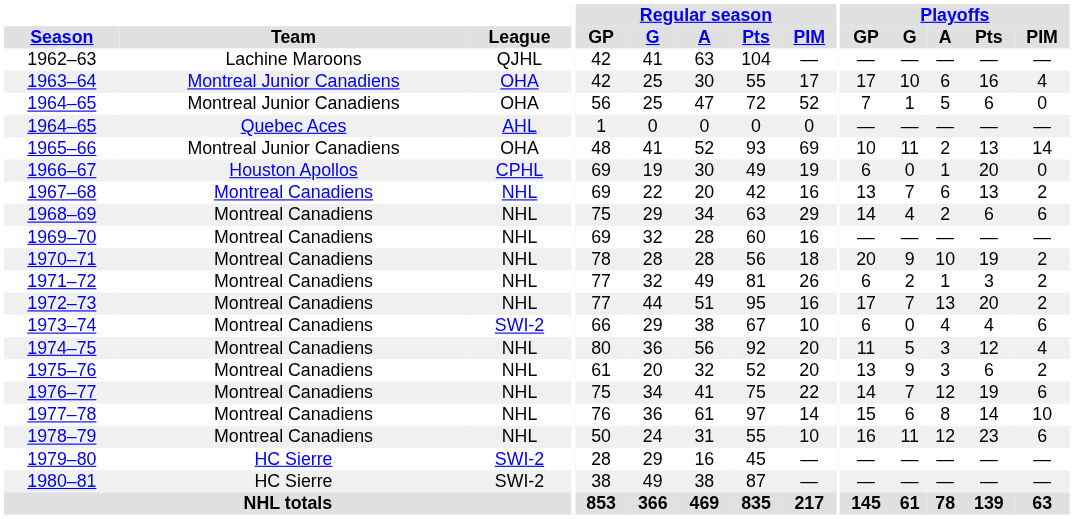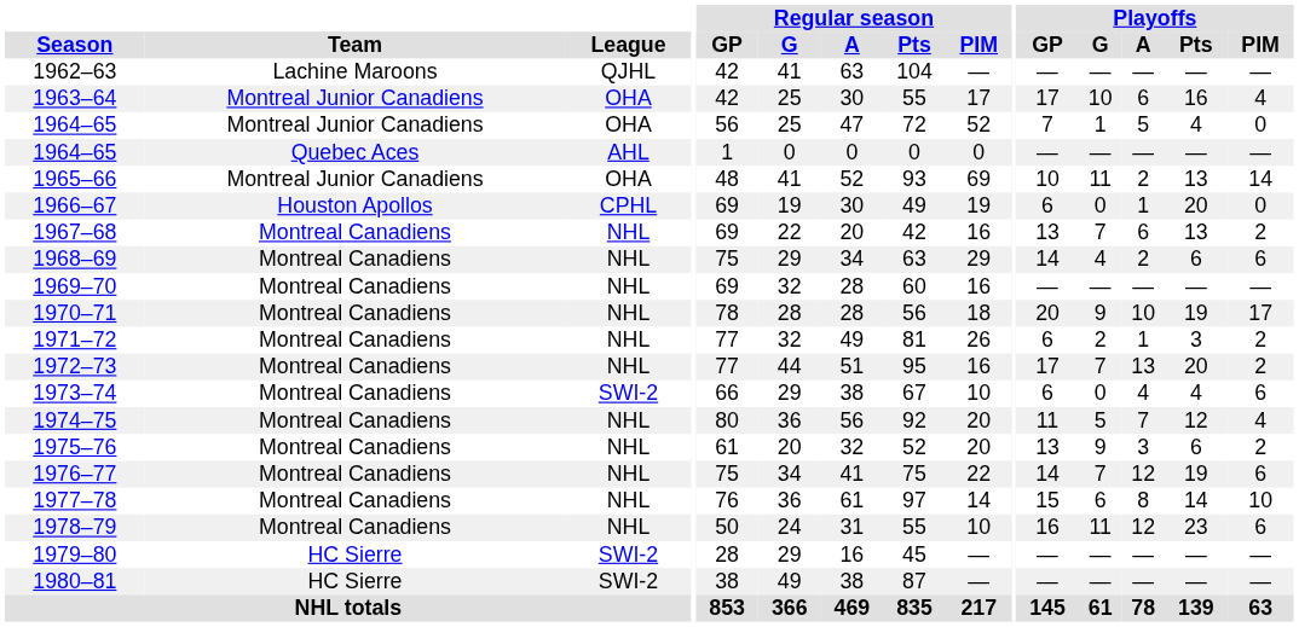1964–65 / Montreal Junior Canadiens | Playoffs / Pts: 6 -> 4
1970–71 | Playoffs / PIM: 2 -> 17
1974–75 | Playoffs / A: 3 -> 7
